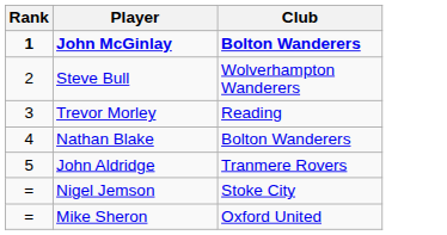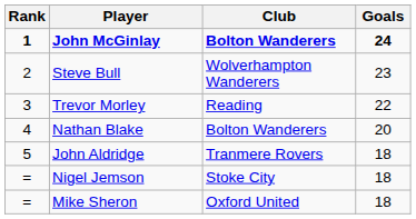+ column: Goals | 24 | 23 | 22 | 20 | 18 | 18 | 18
